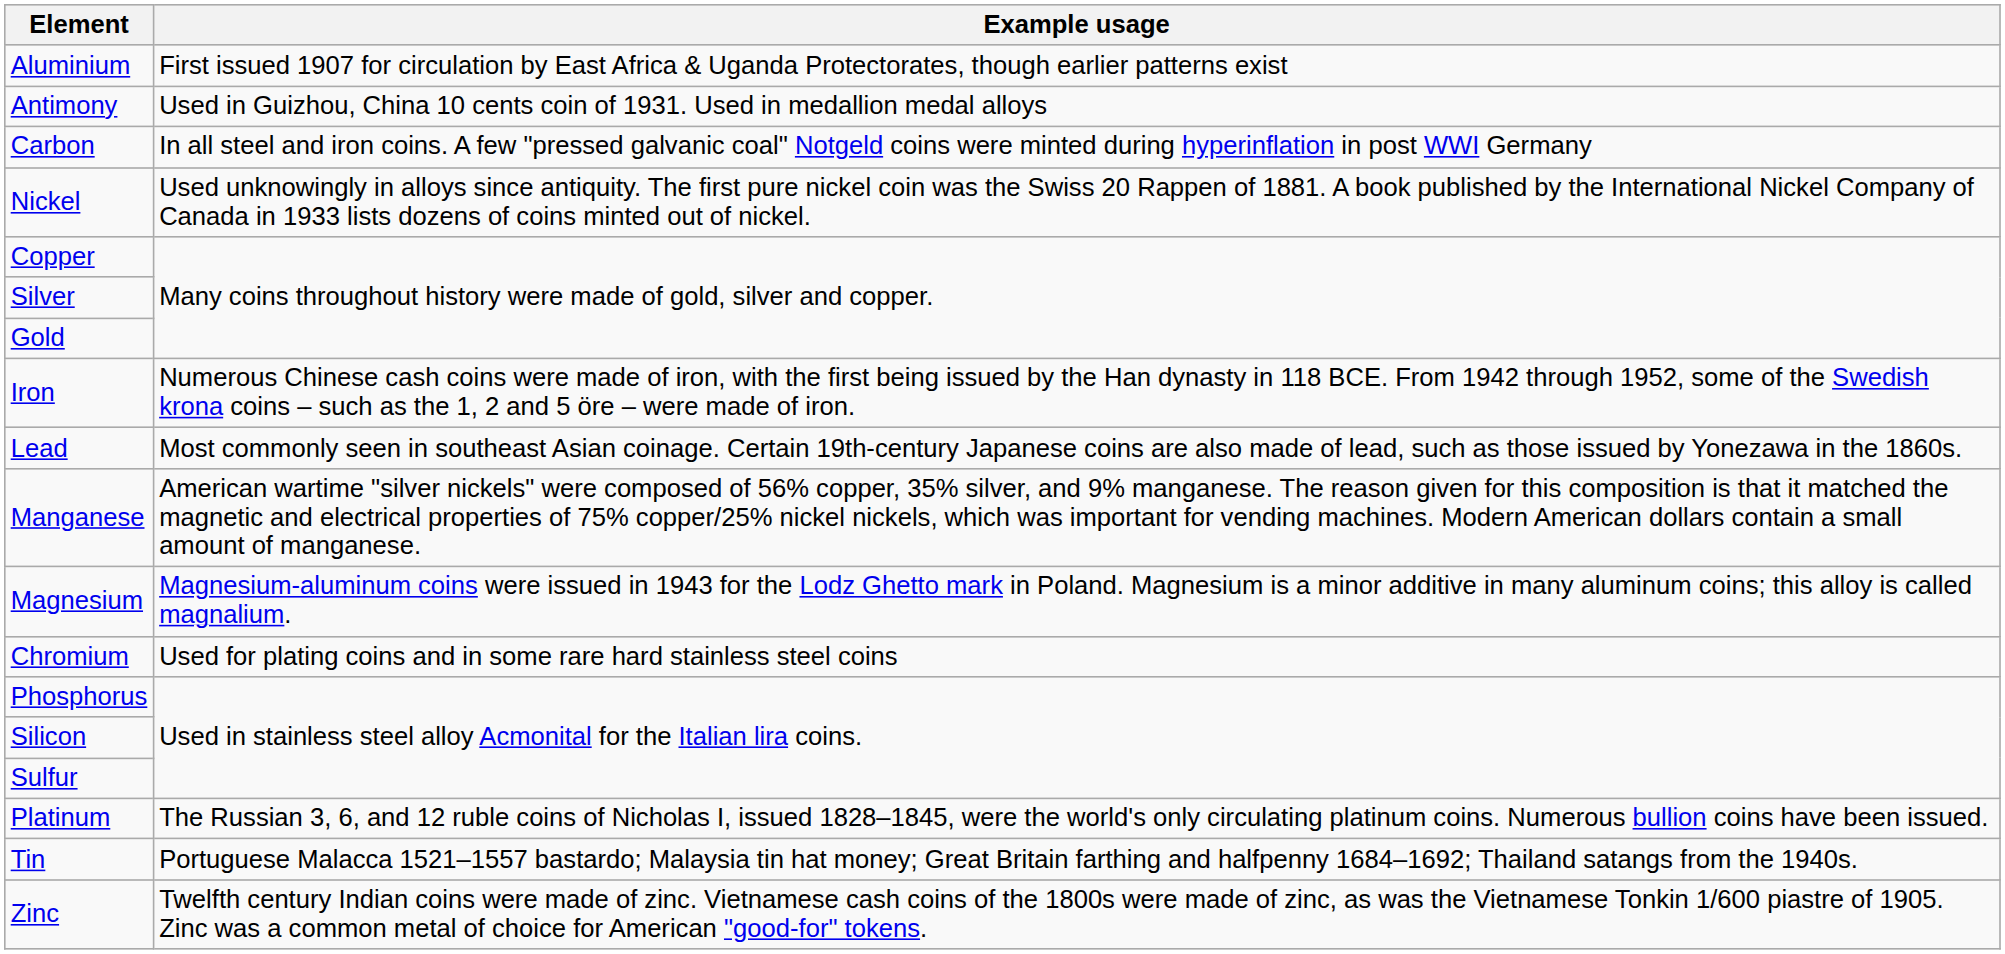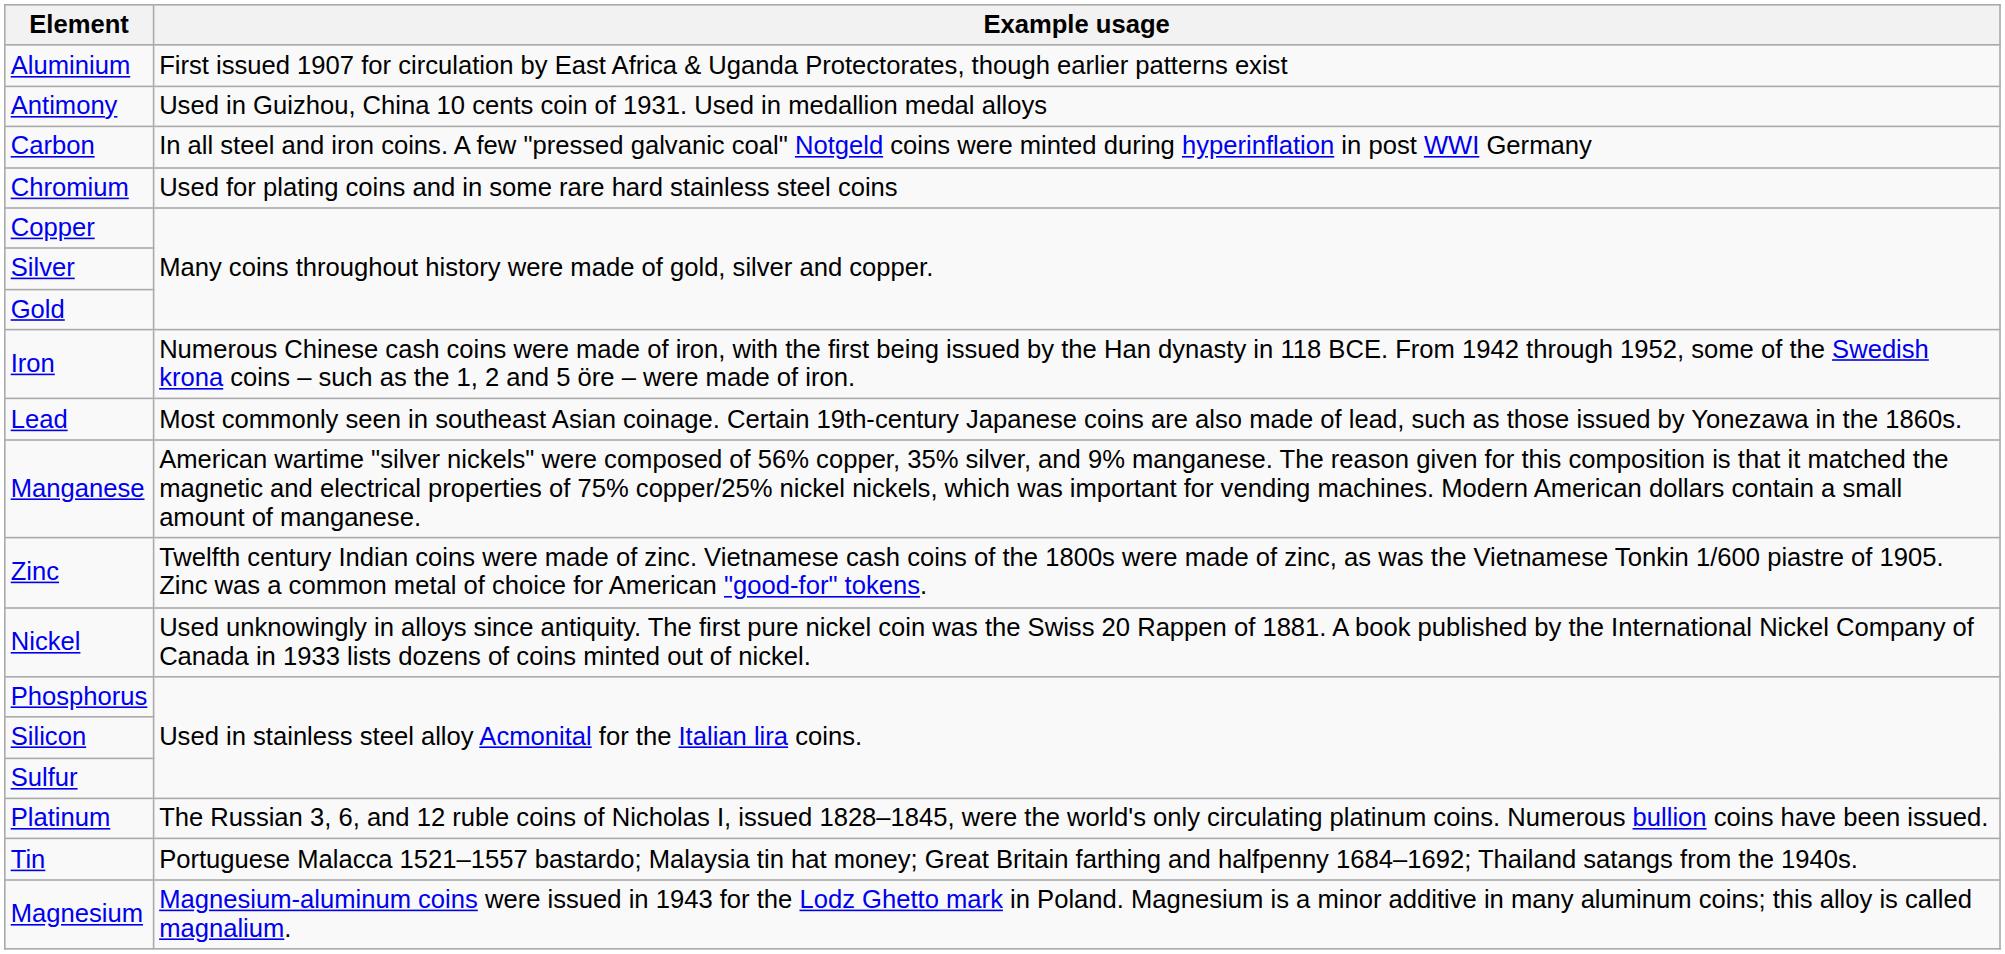rows swapped: Chromium <-> Nickel
rows swapped: Magnesium <-> Zinc
